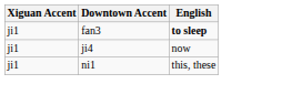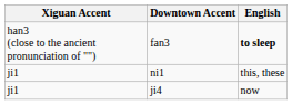fan3 | Xiguan Accent: ji1 -> han3 (close to the ancient pronunciation of "")
rows swapped: ji4 <-> ni1
